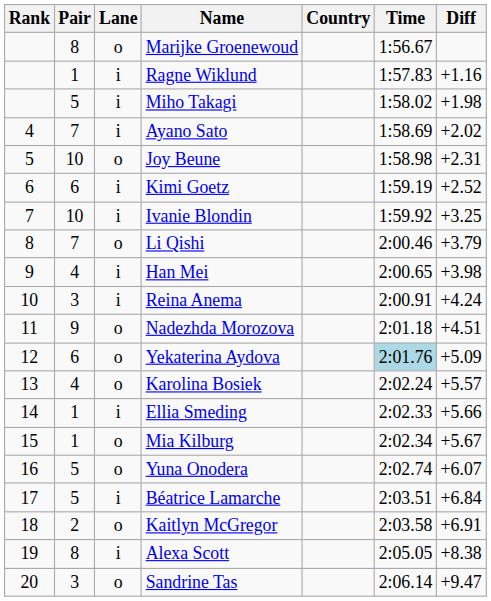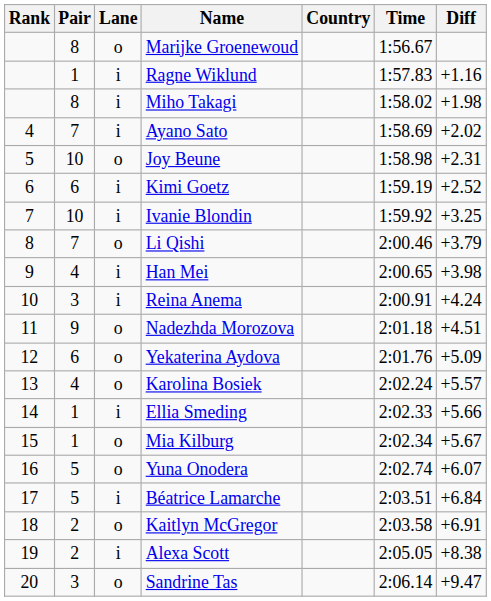Miho Takagi | Pair: 5 -> 8
Yekaterina Aydova | Time: lightblue background -> no background
Alexa Scott | Pair: 8 -> 2
